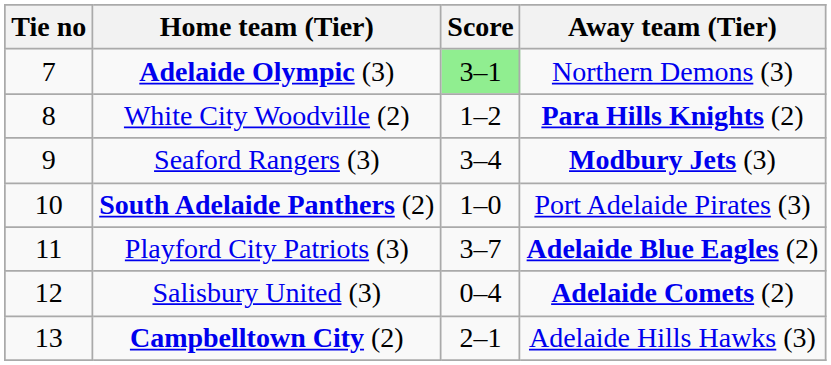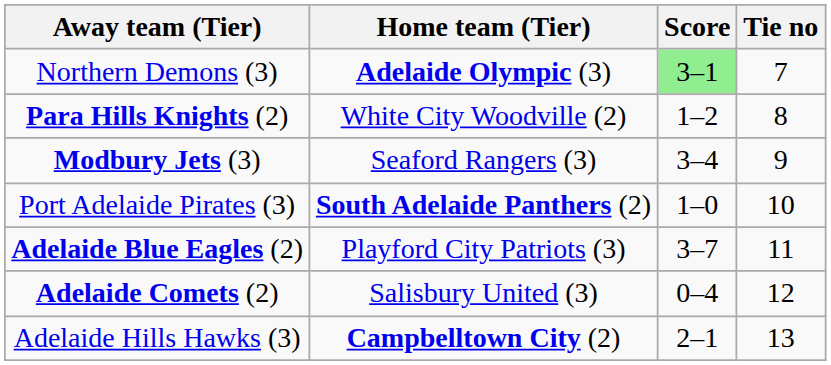columns swapped: Tie no <-> Away team (Tier)
